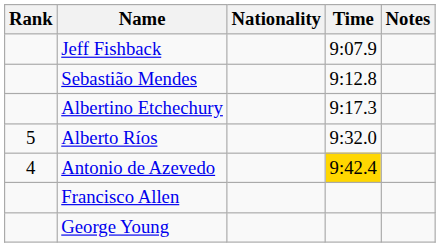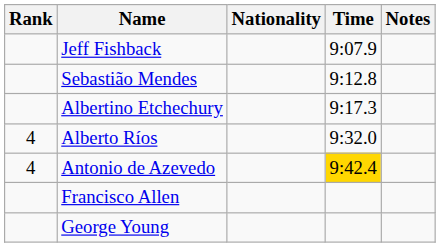Alberto Ríos | Rank: 5 -> 4
